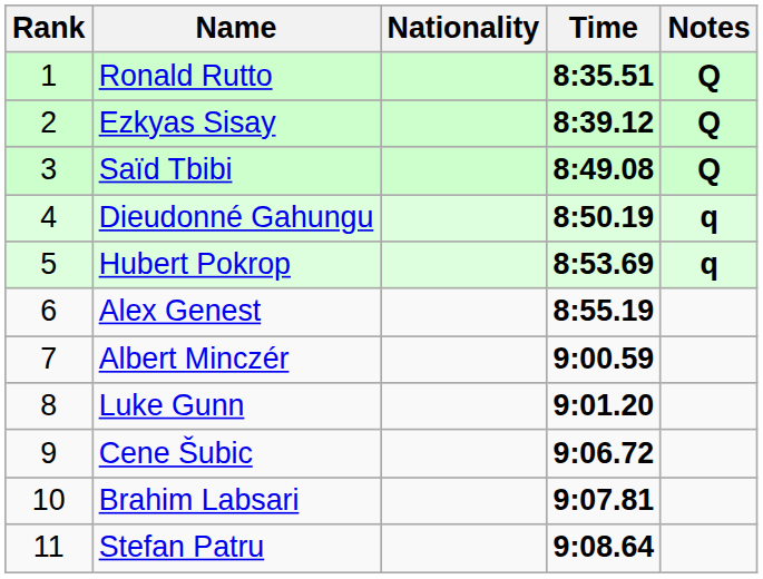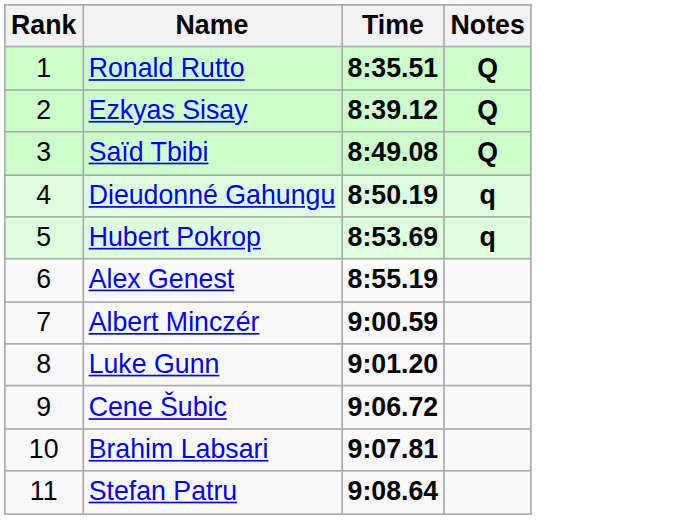- column: Nationality
